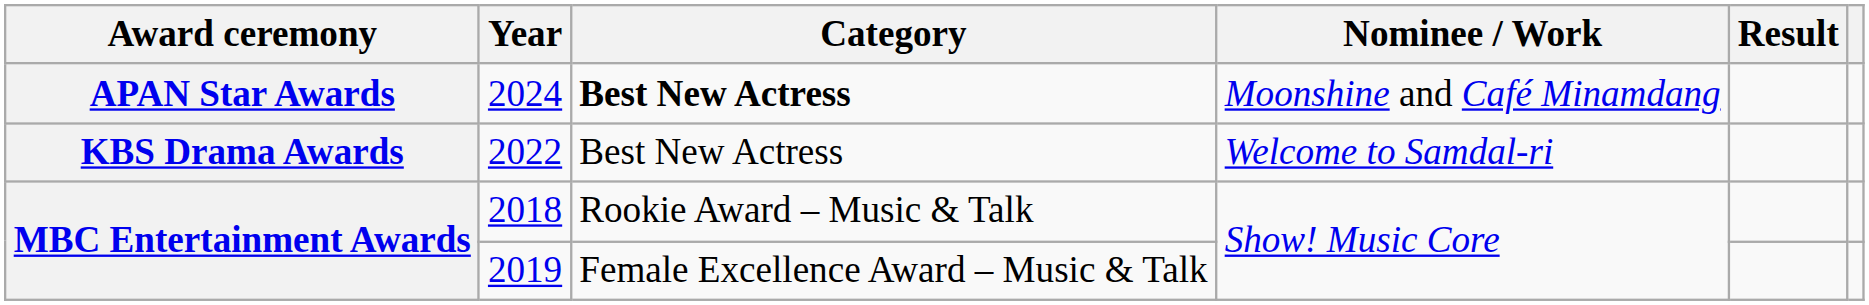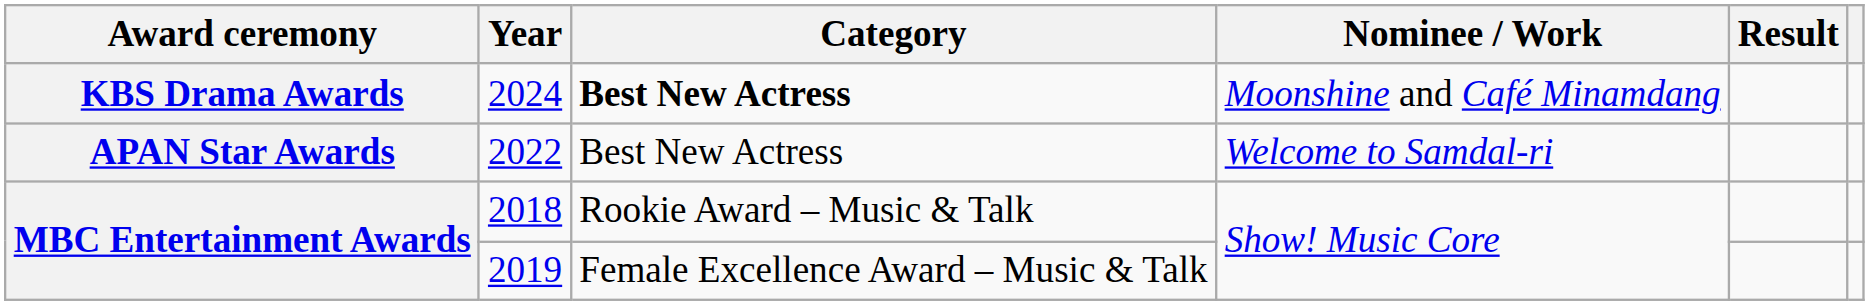2024 | Award ceremony: APAN Star Awards -> KBS Drama Awards
2022 | Award ceremony: KBS Drama Awards -> APAN Star Awards
